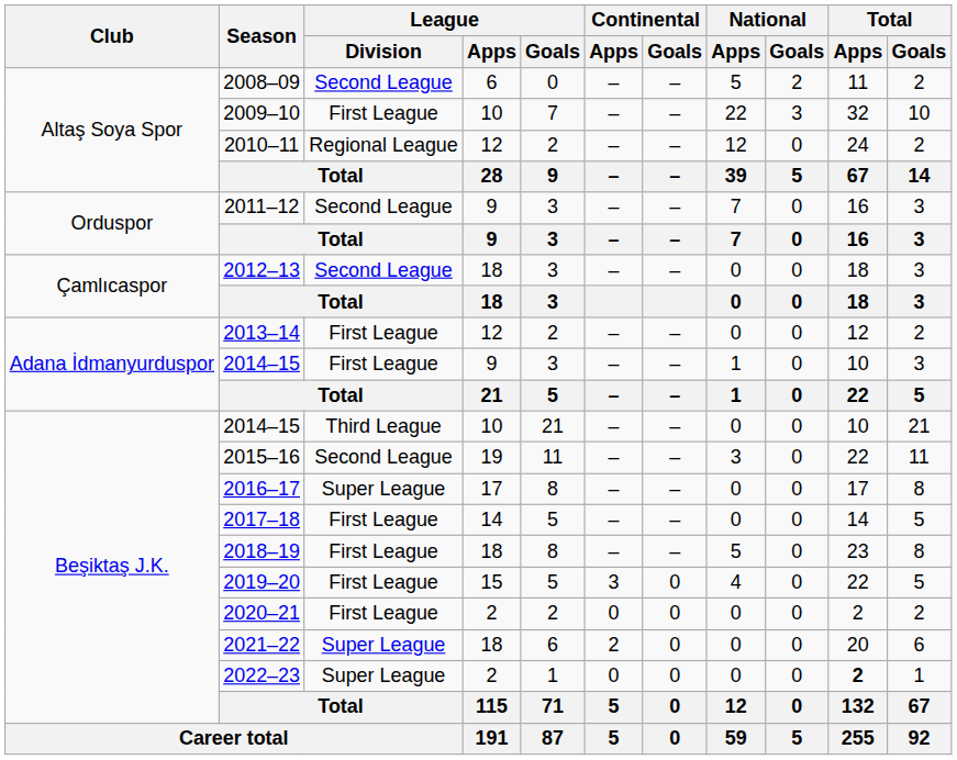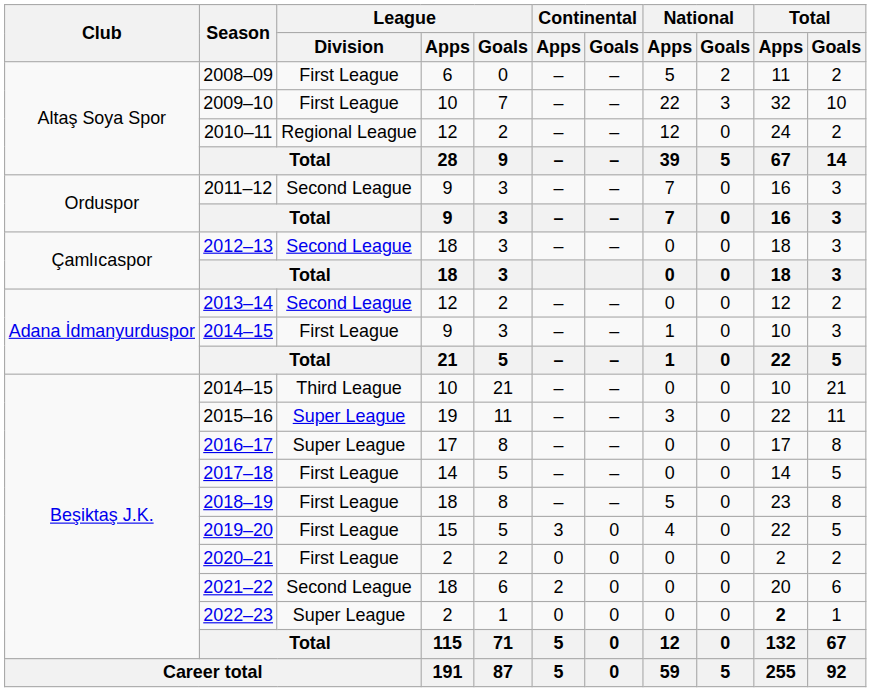2008–09 | League / Division: Second League -> First League
2013–14 | League / Division: First League -> Second League
2015–16 | League / Division: Second League -> Super League
2021–22 | League / Division: Super League -> Second League
